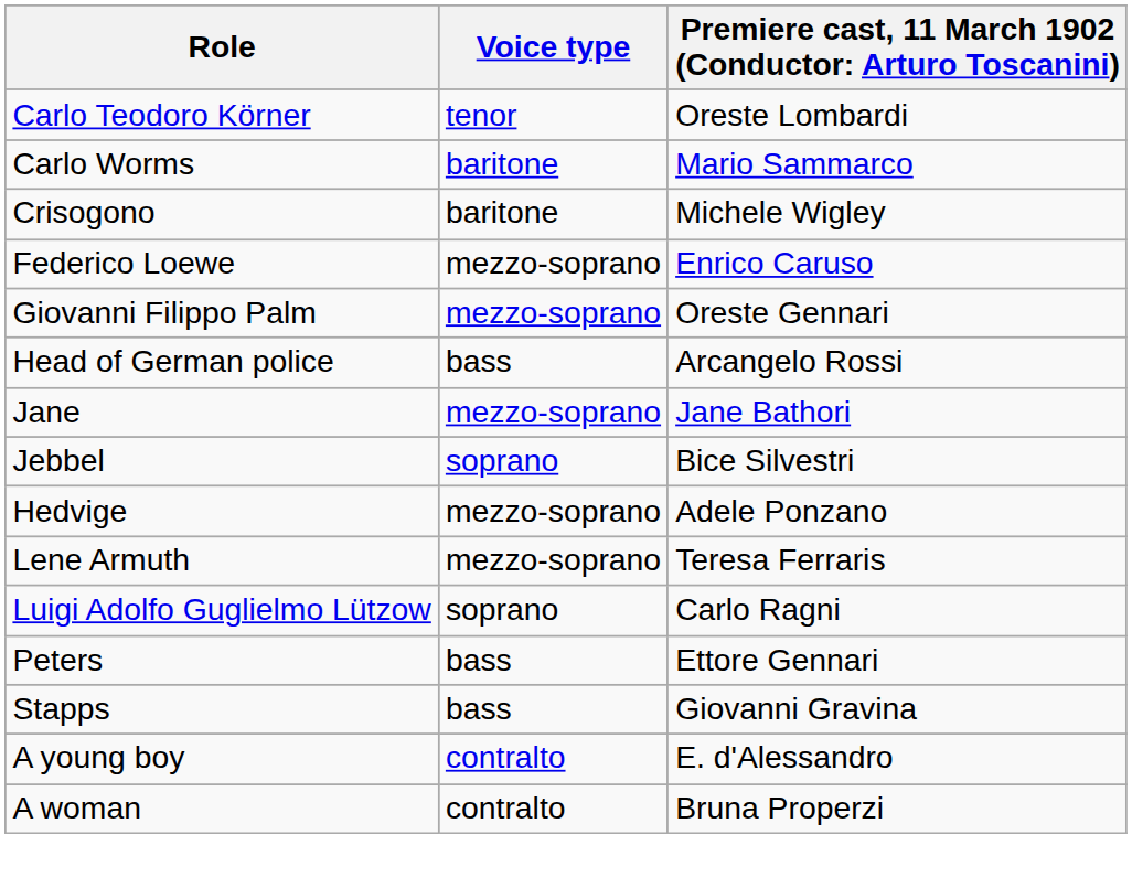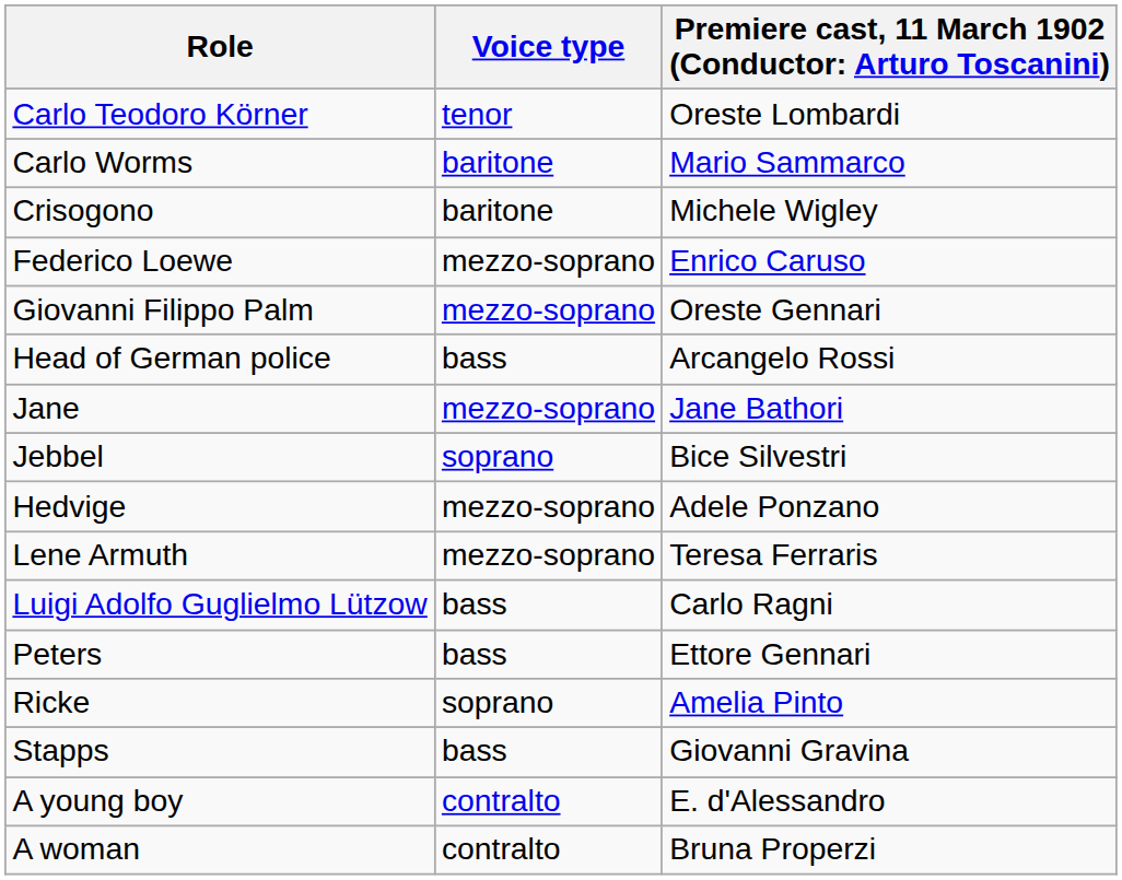Luigi Adolfo Guglielmo Lützow | Voice type: soprano -> bass
+ row: Ricke | soprano | Amelia Pinto
